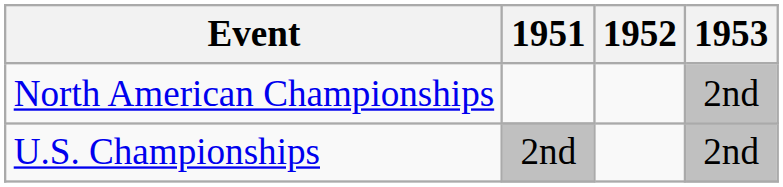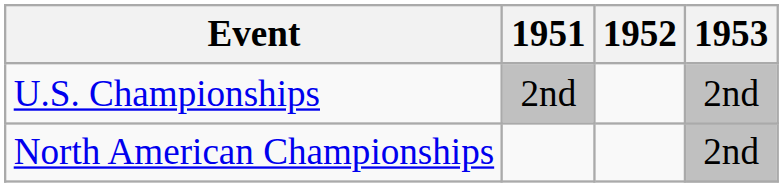rows swapped: North American Championships <-> U.S. Championships
